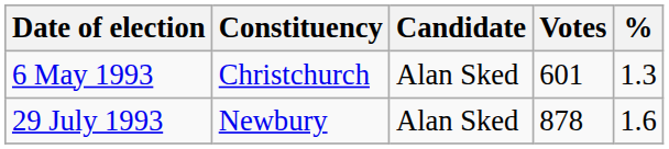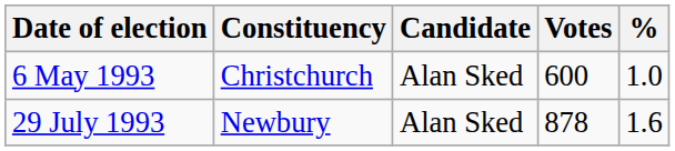6 May 1993 | Votes: 601 -> 600
6 May 1993 | %: 1.3 -> 1.0
